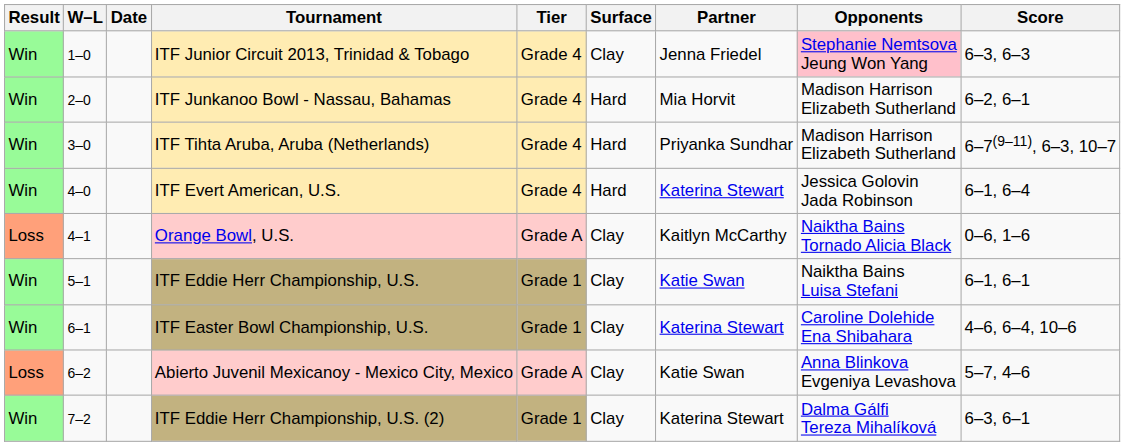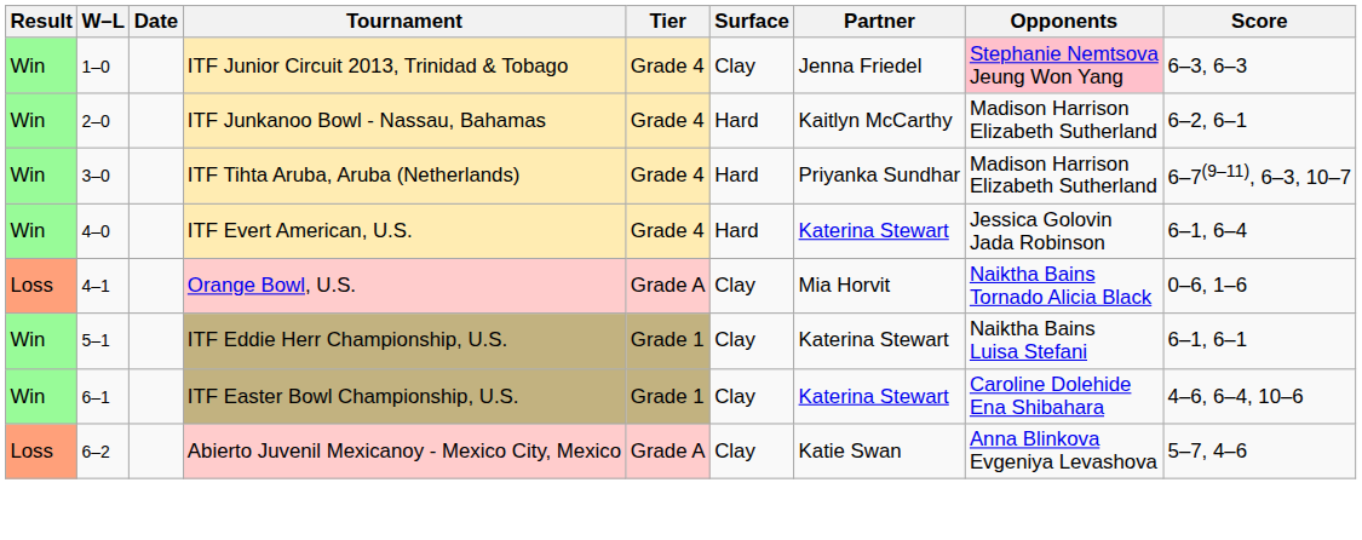ITF Junkanoo Bowl - Nassau, Bahamas | Partner: Mia Horvit -> Kaitlyn McCarthy
Orange Bowl, U.S. | Partner: Kaitlyn McCarthy -> Mia Horvit
ITF Eddie Herr Championship, U.S. | Partner: Katie Swan -> Katerina Stewart
- row: Win | 7–2 | ITF Eddie Herr Championship, U.S. (2) | Grade 1 | Clay | Katerina Stewart | Dalma Gálfi Tereza Mihalíková | 6–3, 6–1
